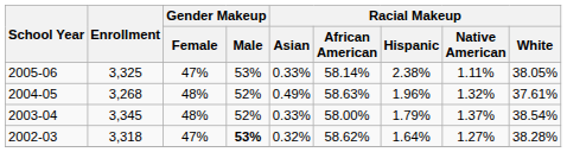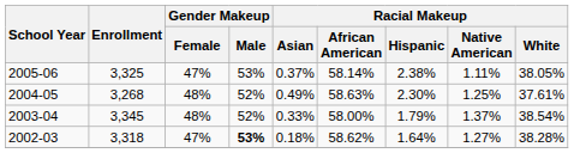2005-06 | Racial Makeup / Asian: 0.33% -> 0.37%
2004-05 | Racial Makeup / Hispanic: 1.96% -> 2.30%
2004-05 | Racial Makeup / Native American: 1.32% -> 1.25%
2002-03 | Racial Makeup / Asian: 0.32% -> 0.18%
